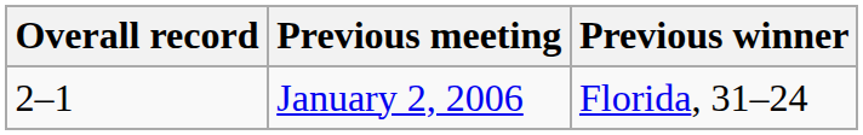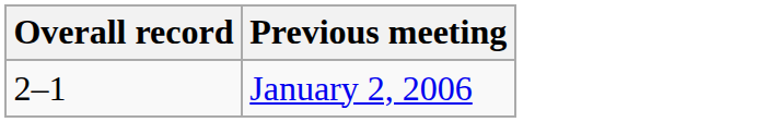- column: Previous winner | Florida, 31–24
